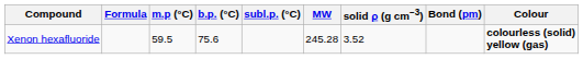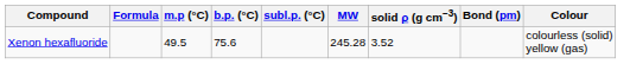Xenon hexafluoride | m.p (°C): 59.5 -> 49.5
Xenon hexafluoride | Colour: bold -> normal
